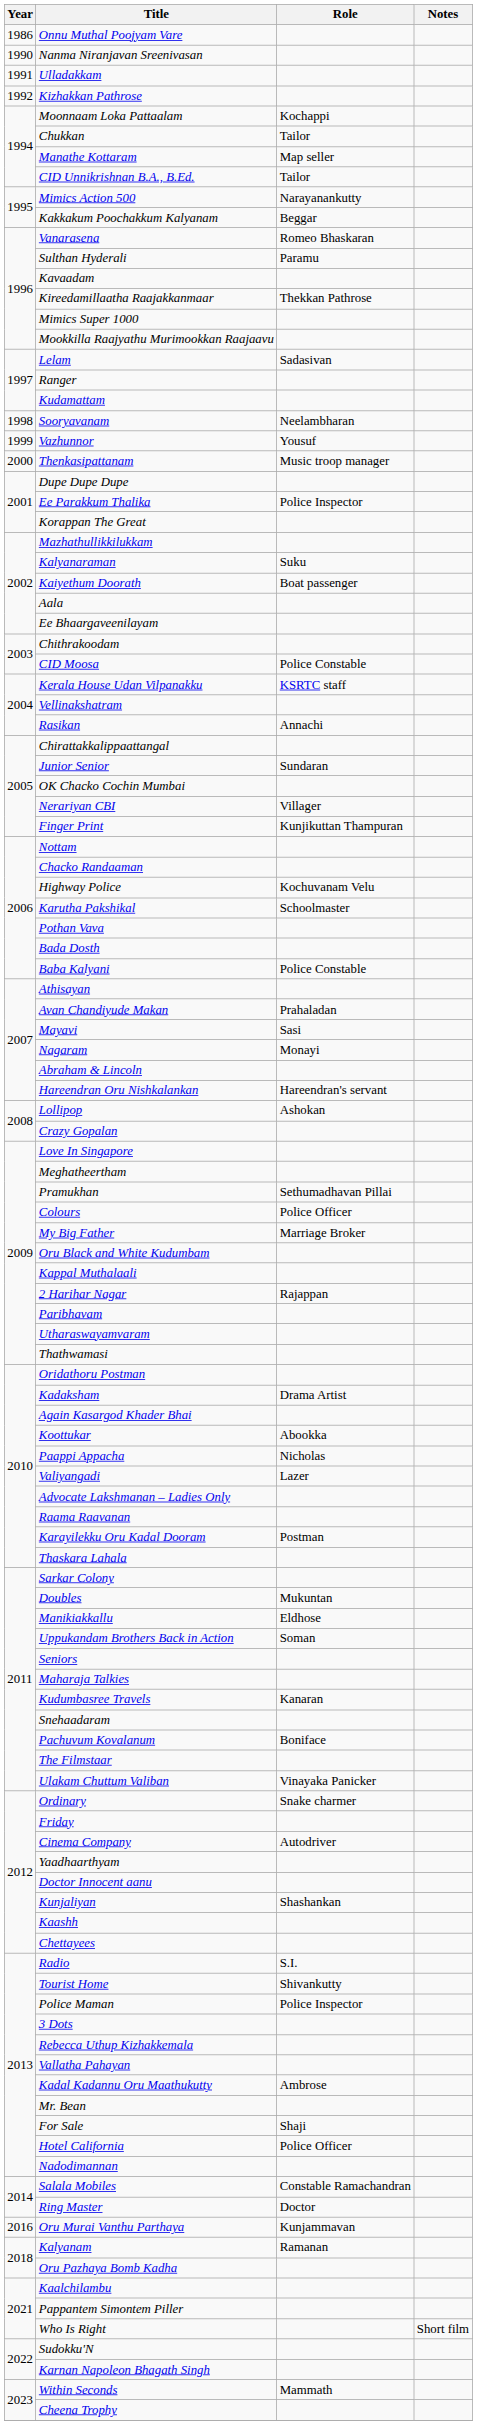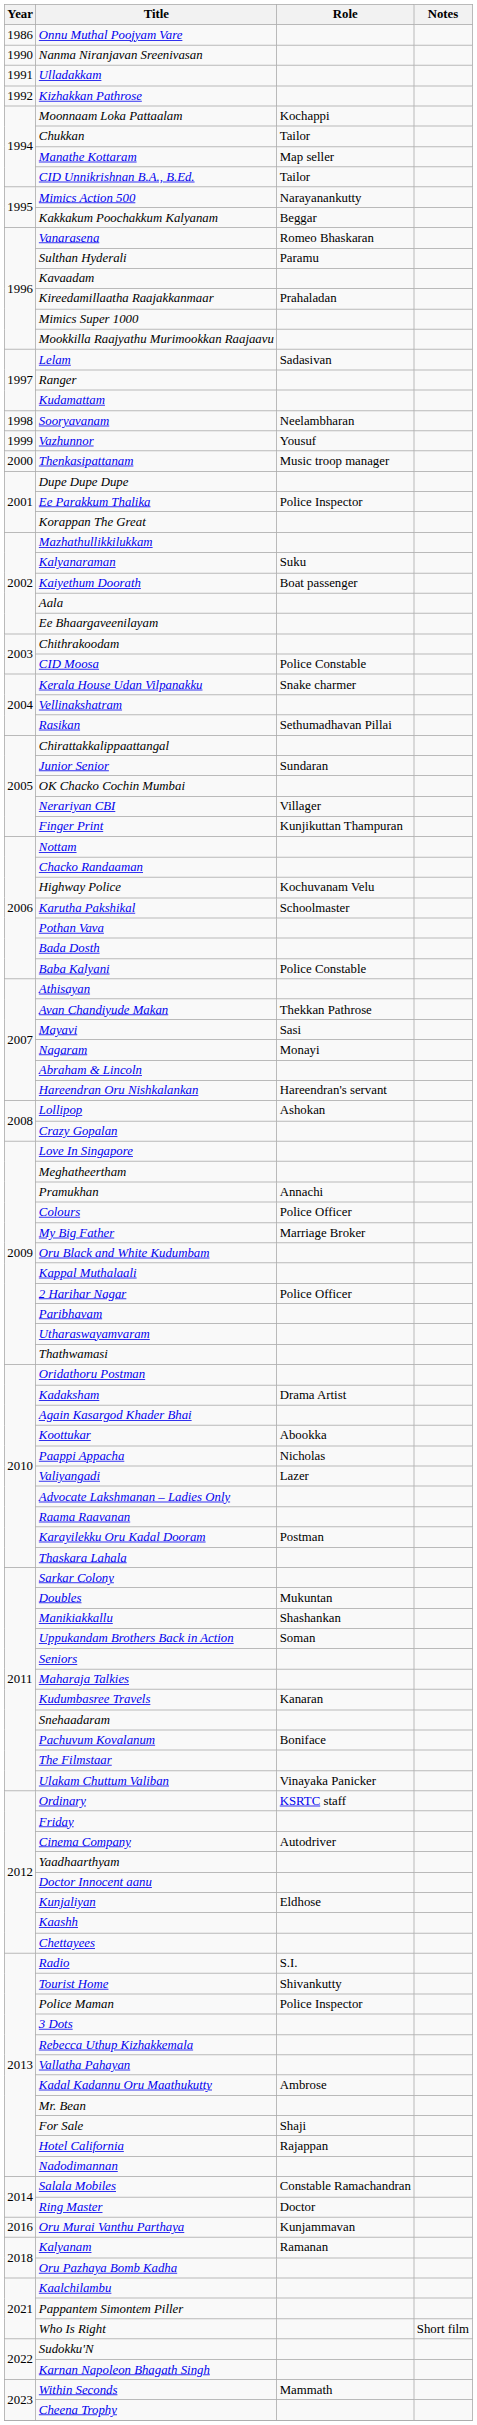Kireedamillaatha Raajakkanmaar | Role: Thekkan Pathrose -> Prahaladan
Kerala House Udan Vilpanakku | Role: KSRTC staff -> Snake charmer
Rasikan | Role: Annachi -> Sethumadhavan Pillai
Avan Chandiyude Makan | Role: Prahaladan -> Thekkan Pathrose
Pramukhan | Role: Sethumadhavan Pillai -> Annachi
2 Harihar Nagar | Role: Rajappan -> Police Officer
Manikiakkallu | Role: Eldhose -> Shashankan
Ordinary | Role: Snake charmer -> KSRTC staff
Kunjaliyan | Role: Shashankan -> Eldhose
Hotel California | Role: Police Officer -> Rajappan
